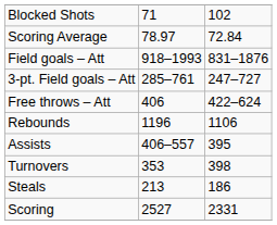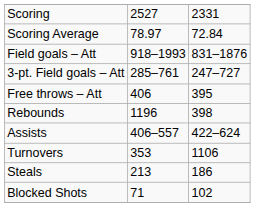rows swapped: Scoring <-> Blocked Shots
Free throws – Att | column 3: 422–624 -> 395
Rebounds | column 3: 1106 -> 398
Assists | column 3: 395 -> 422–624
Turnovers | column 3: 398 -> 1106
